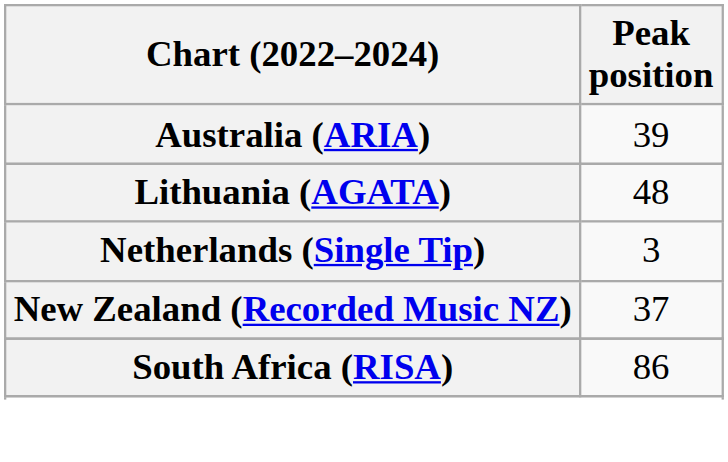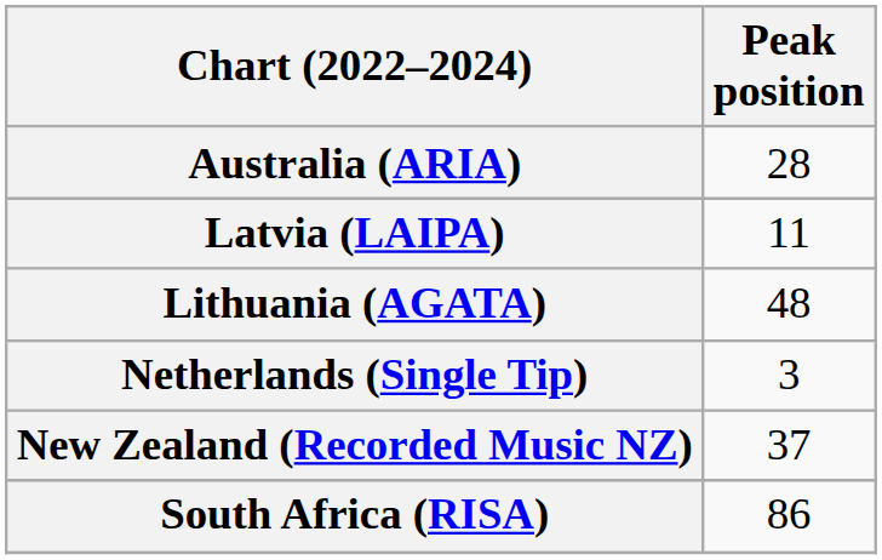Australia (ARIA) | Peak position: 39 -> 28
+ row: Latvia (LAIPA) | 11
